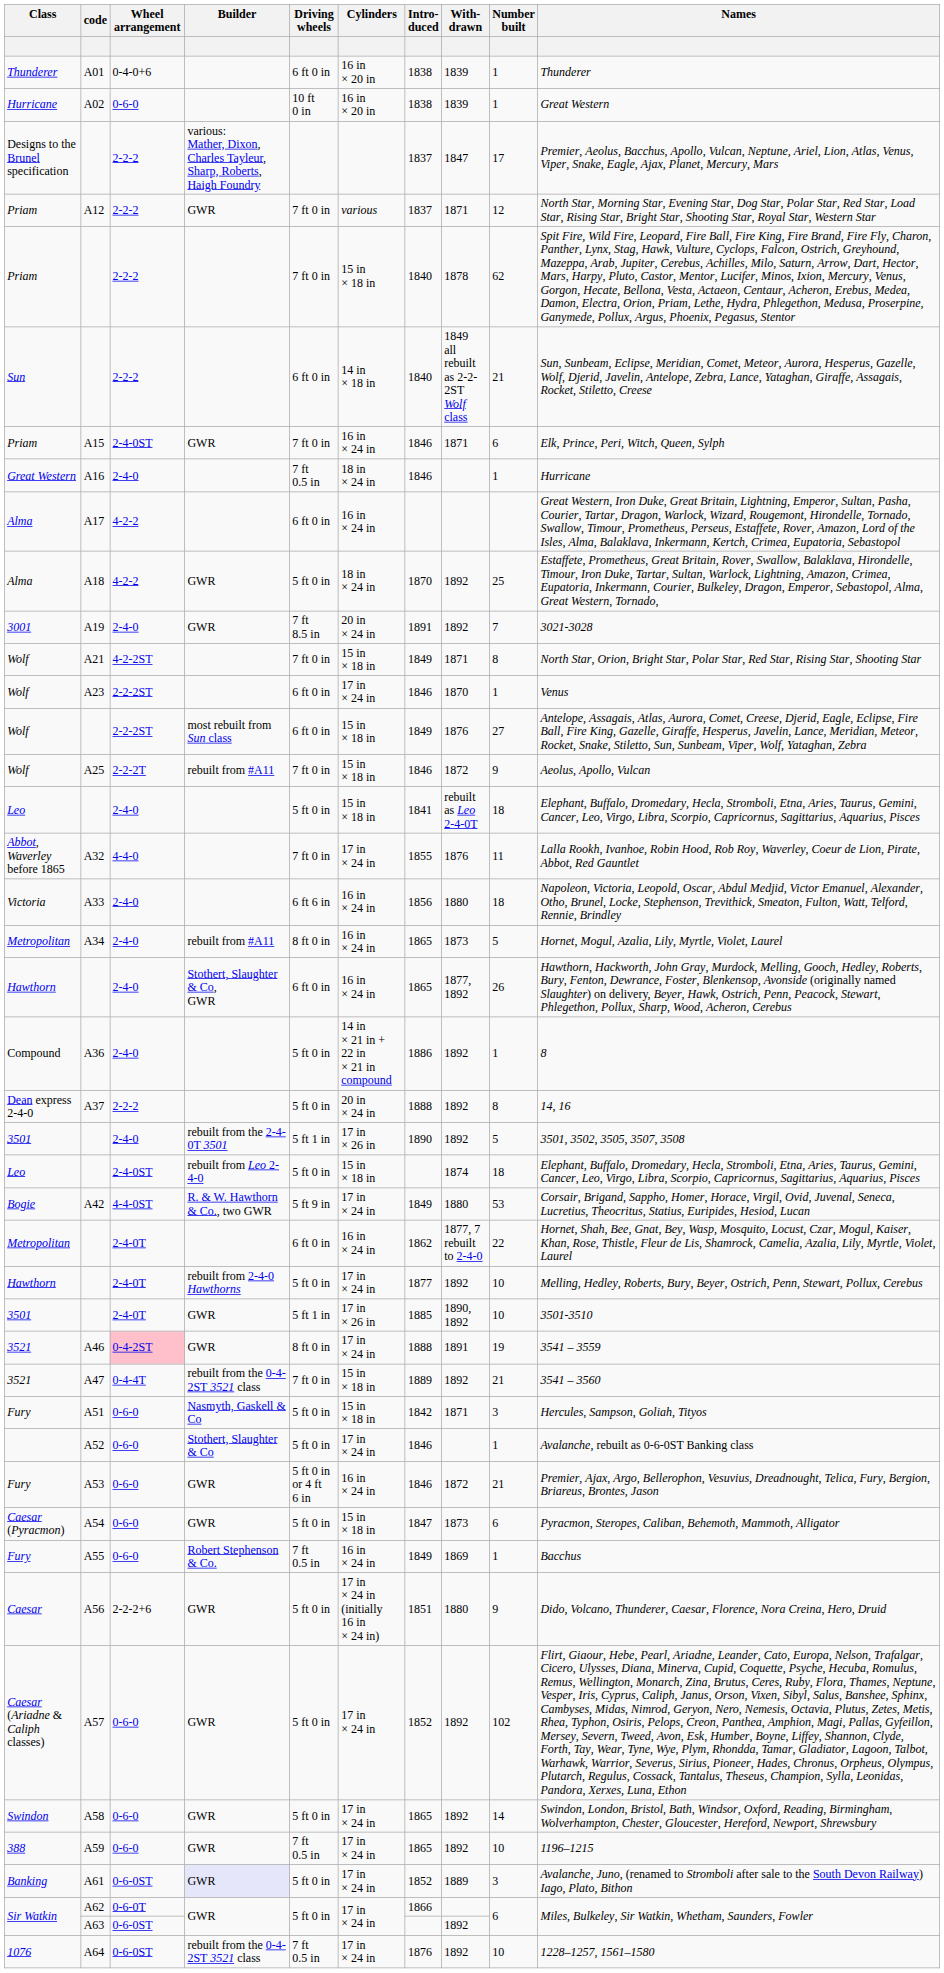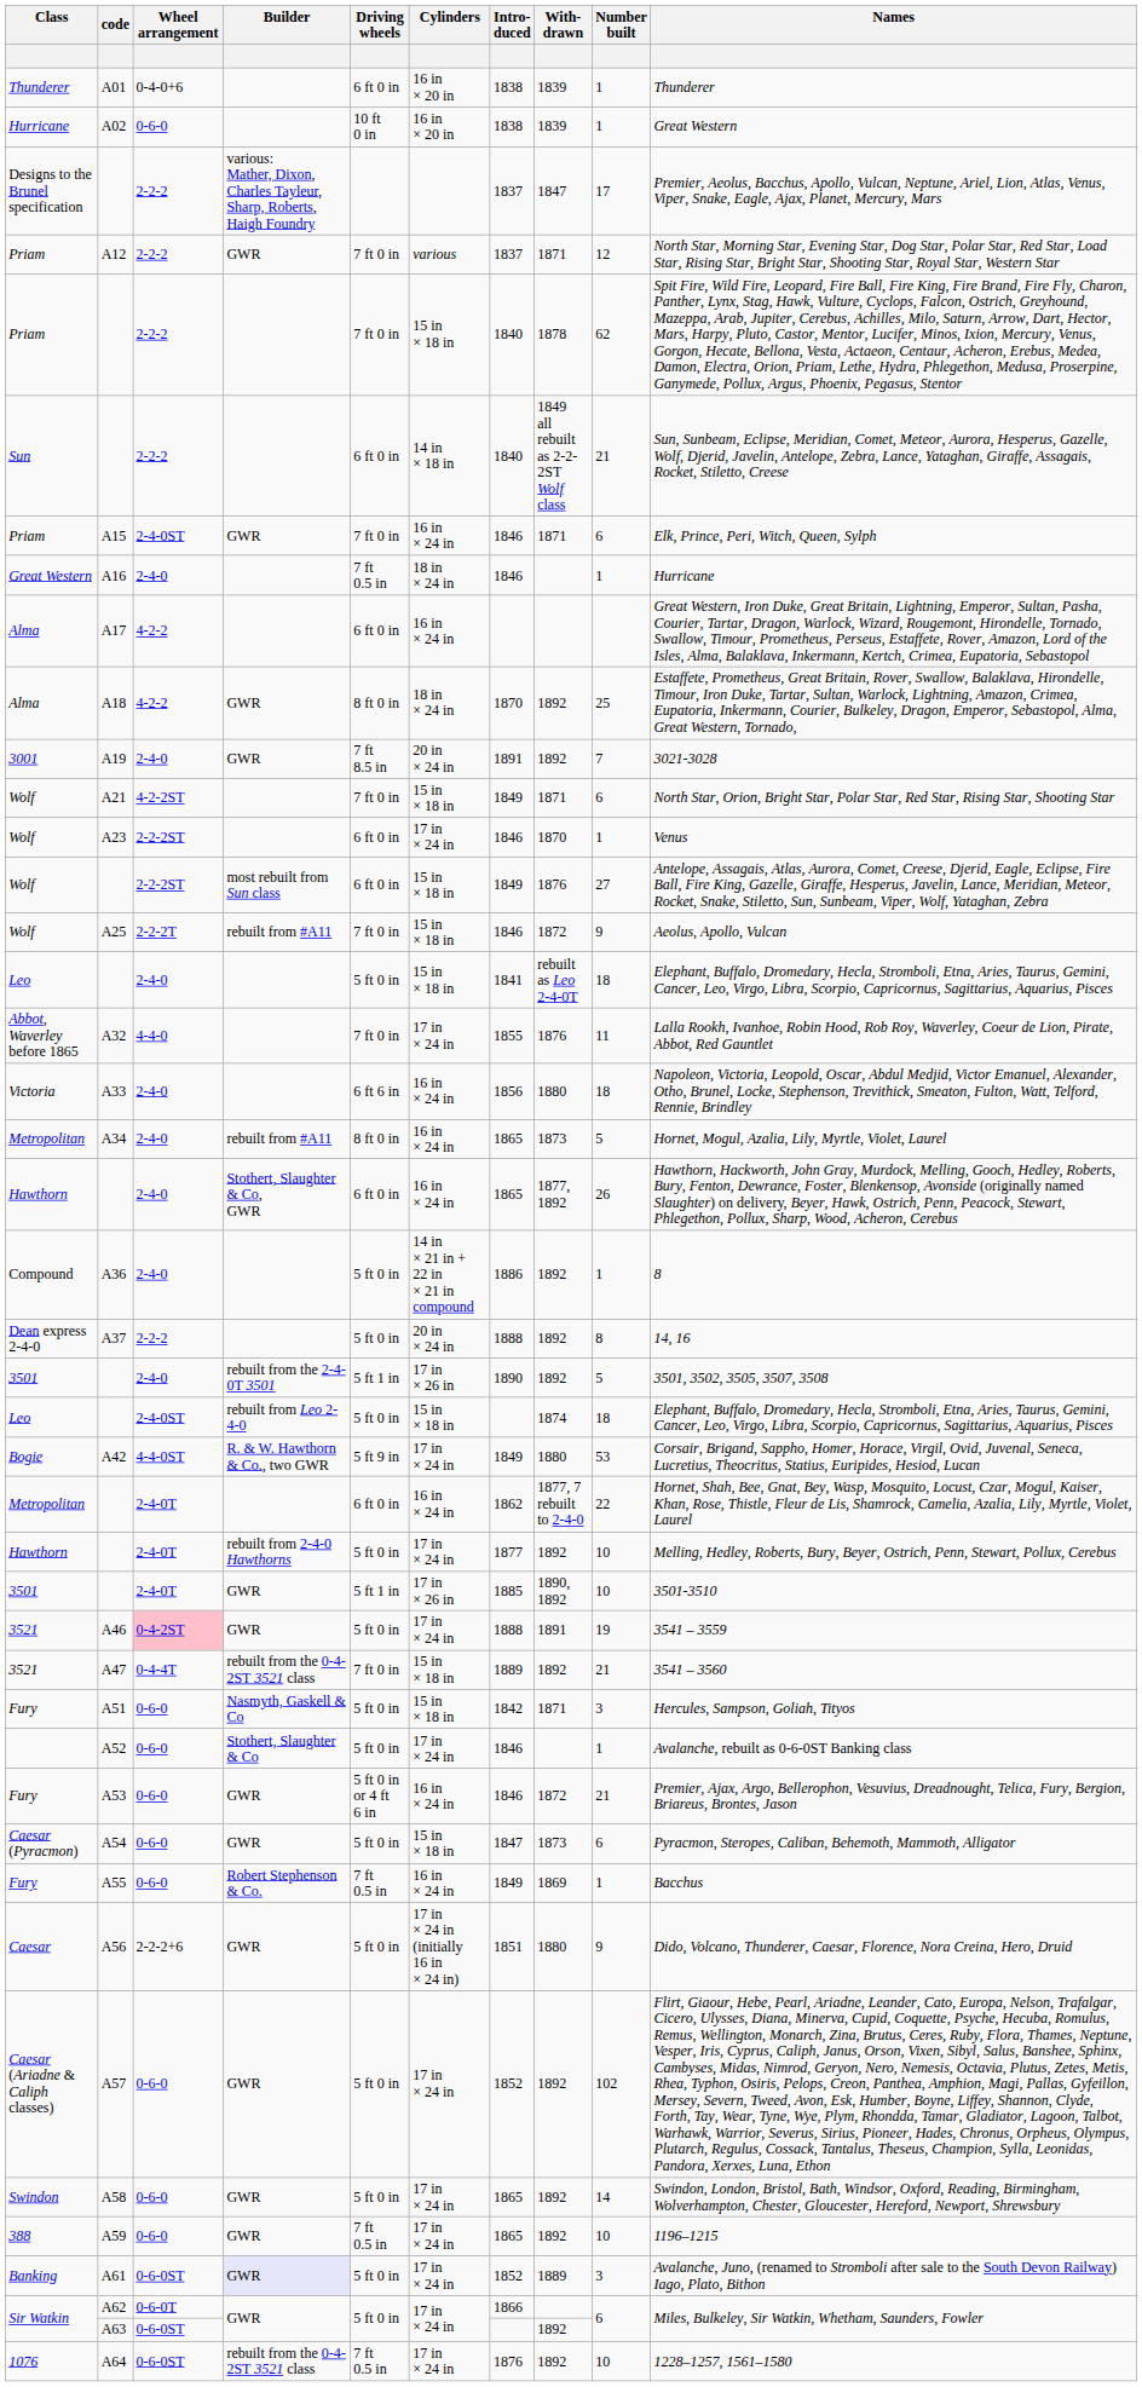A18 | Driving wheels: 5 ft 0 in -> 8 ft 0 in
A21 | Number built: 8 -> 6
A46 | Driving wheels: 8 ft 0 in -> 5 ft 0 in
